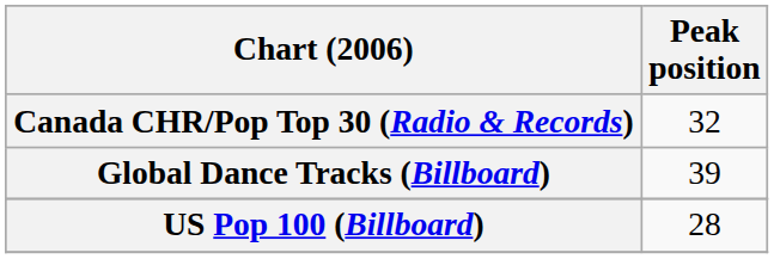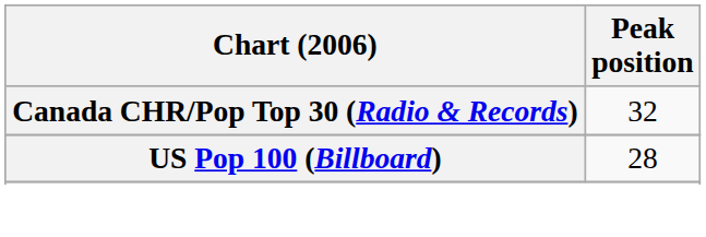- row: Global Dance Tracks (Billboard) | 39
